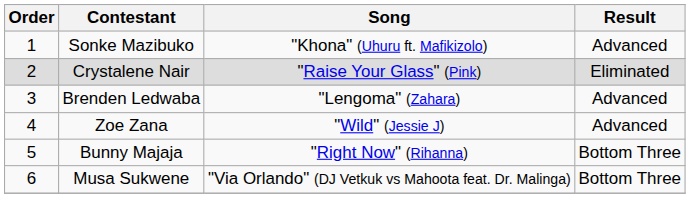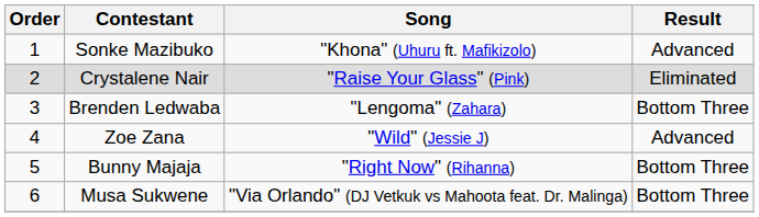Brenden Ledwaba | Result: Advanced -> Bottom Three
